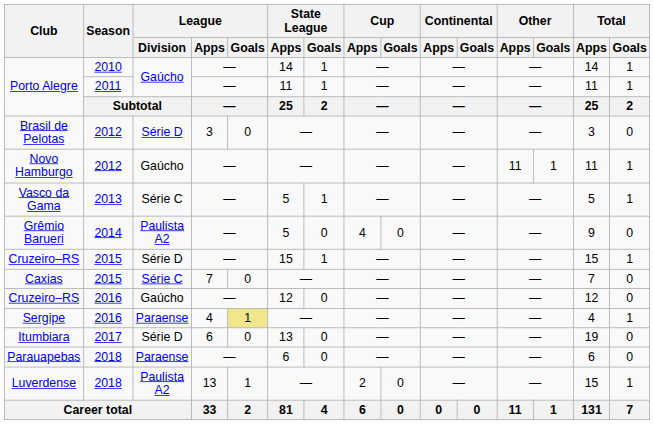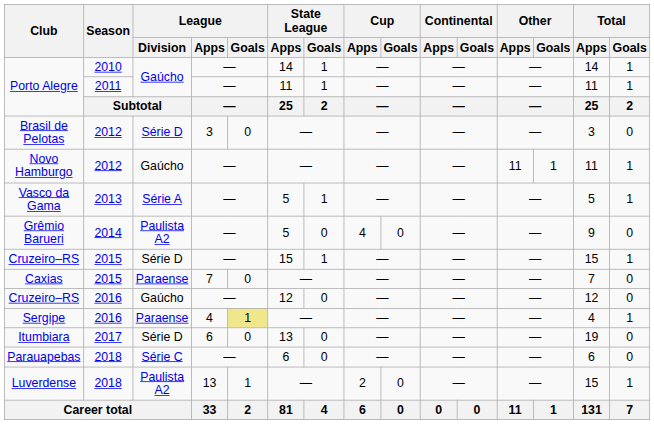Vasco da Gama | League / Division: Série C -> Série A
Caxias | League / Division: Série C -> Paraense
Parauapebas | League / Division: Paraense -> Série C
